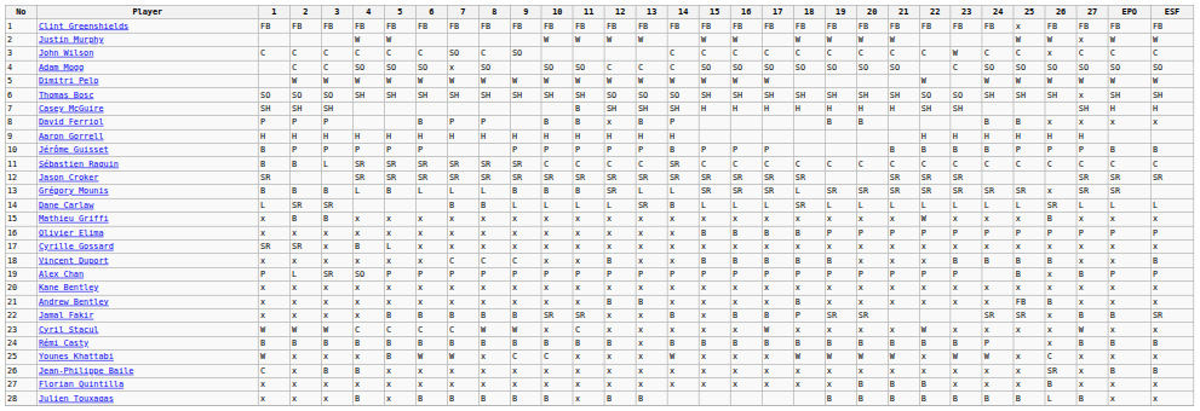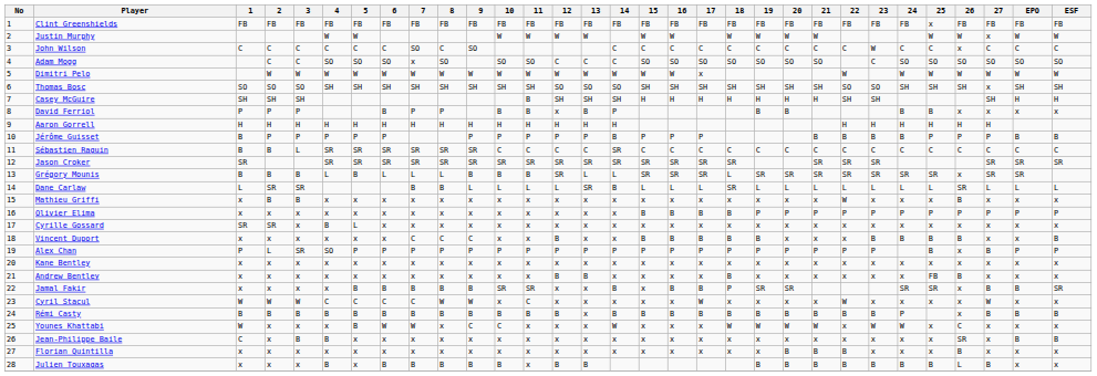Dimitri Pelo | 17: W -> x
